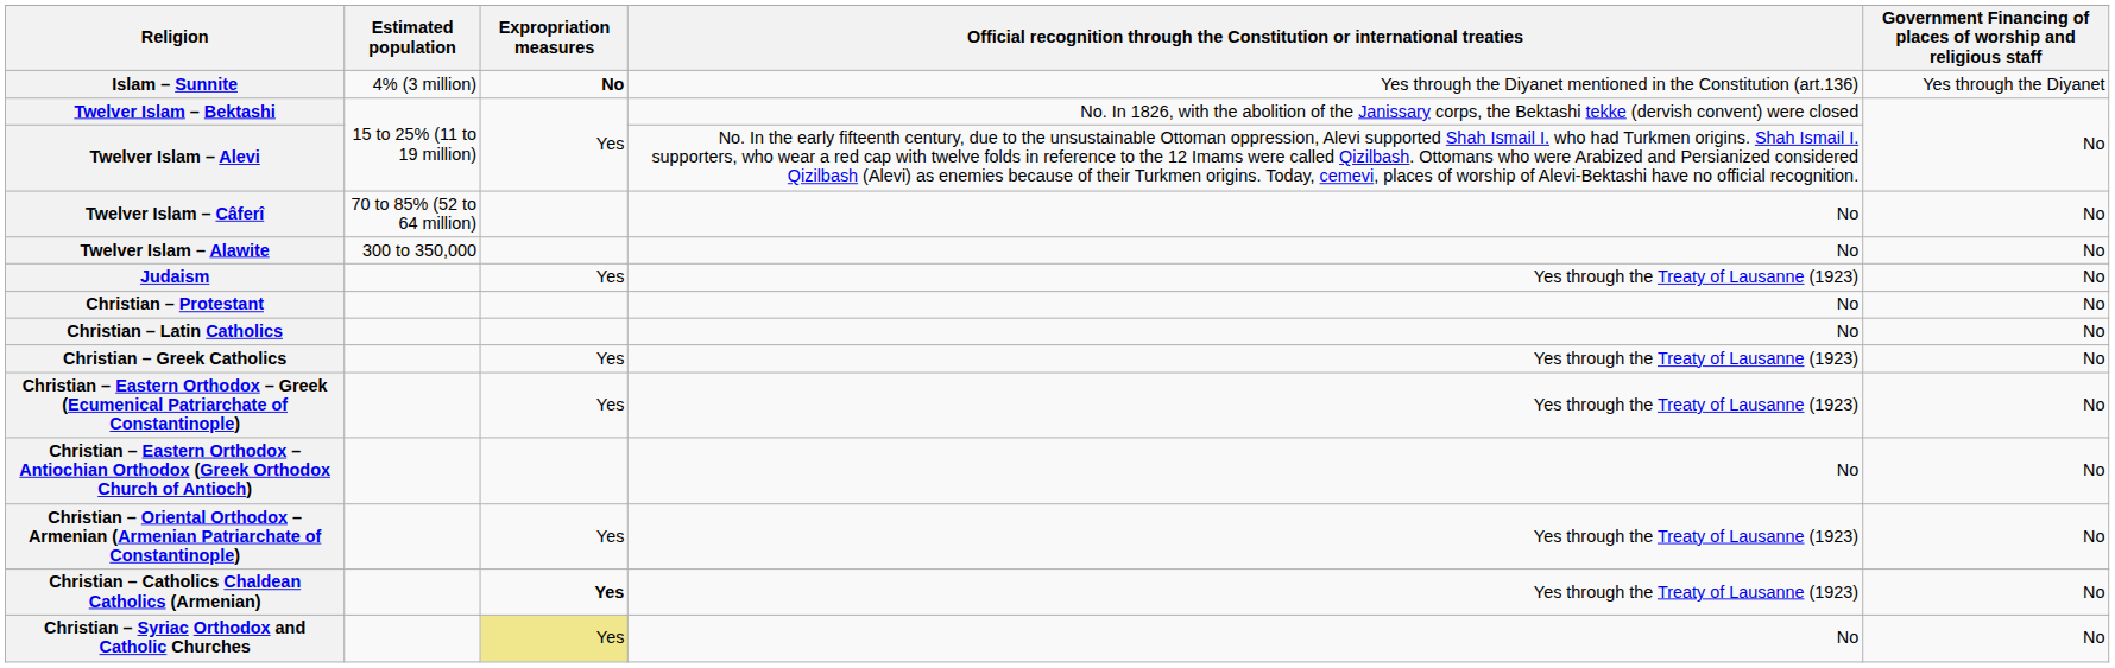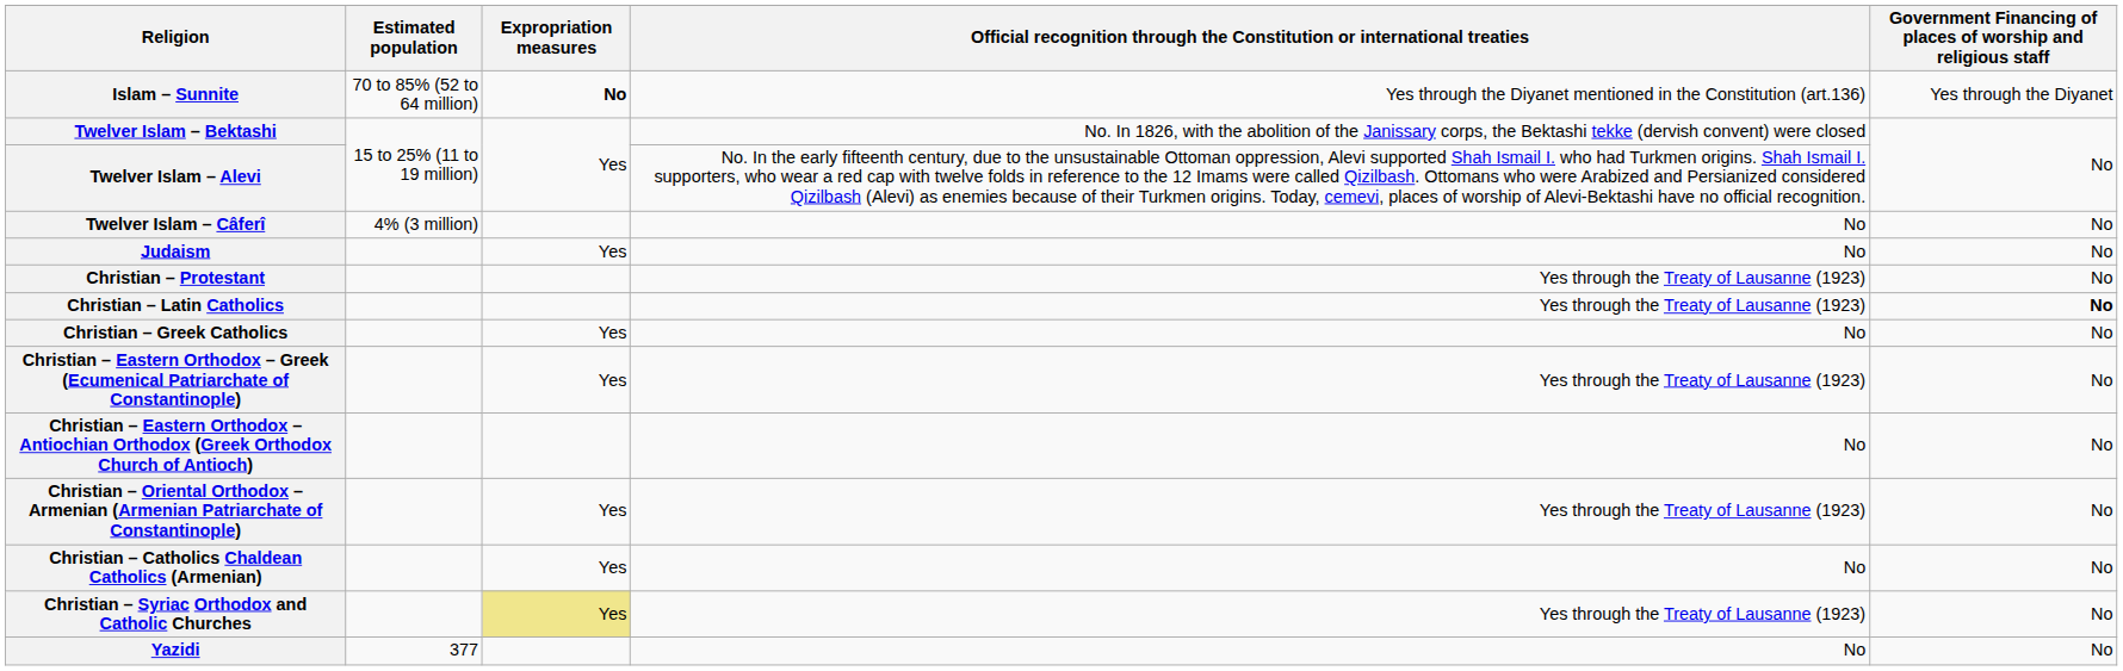Islam – Sunnite | Estimated population: 4% (3 million) -> 70 to 85% (52 to 64 million)
Twelver Islam – Câferî | Estimated population: 70 to 85% (52 to 64 million) -> 4% (3 million)
- row: Twelver Islam – Alawite | 300 to 350,000 | No | No
Judaism | column 4: Yes through the Treaty of Lausanne (1923) -> No
Christian – Protestant | column 4: No -> Yes through the Treaty of Lausanne (1923)
Christian – Latin Catholics | column 4: No -> Yes through the Treaty of Lausanne (1923)
Christian – Latin Catholics | column 5: normal -> bold
Christian – Greek Catholics | column 4: Yes through the Treaty of Lausanne (1923) -> No
Christian – Catholics Chaldean Catholics (Armenian) | Expropriation measures: bold -> normal
Christian – Catholics Chaldean Catholics (Armenian) | column 4: Yes through the Treaty of Lausanne (1923) -> No
Christian – Syriac Orthodox and Catholic Churches | column 4: No -> Yes through the Treaty of Lausanne (1923)
+ row: Yazidi | 377 | No | No
